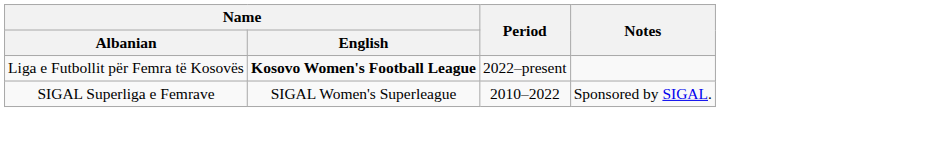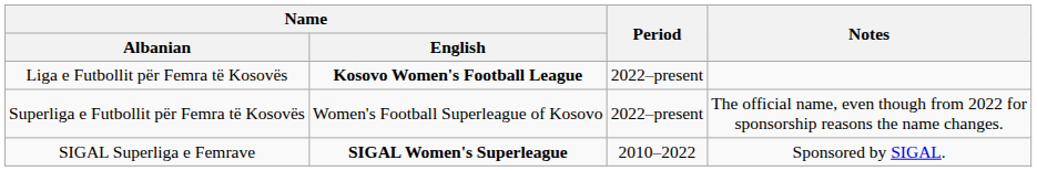+ row: Superliga e Futbollit për Femra të Kosovës | Women's Football Superleague of Kosovo | 2022–present | The official name, even though from 2022 for sponsorship reasons the name changes.
SIGAL Superliga e Femrave | Name / English: normal -> bold
